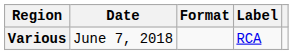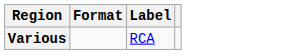- column: Date | June 7, 2018
